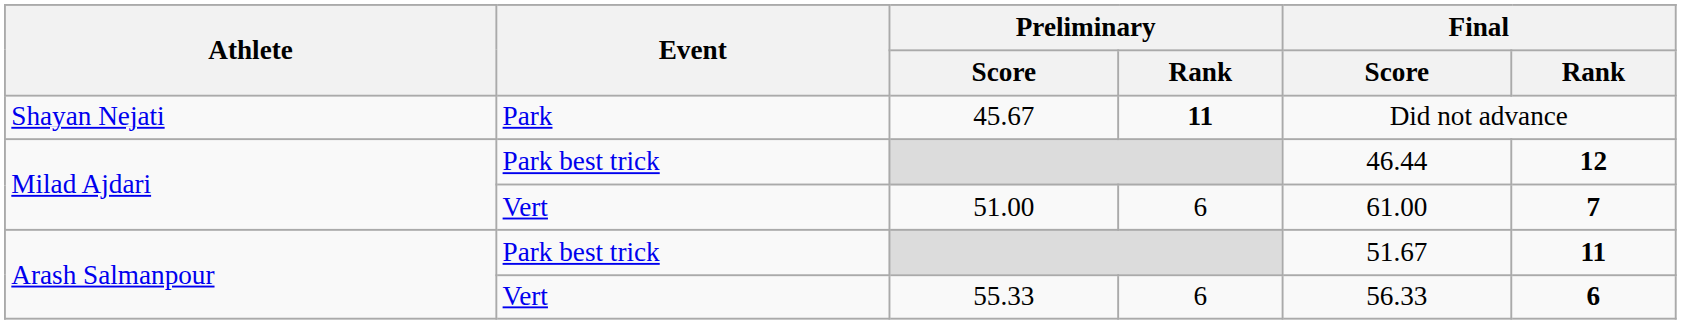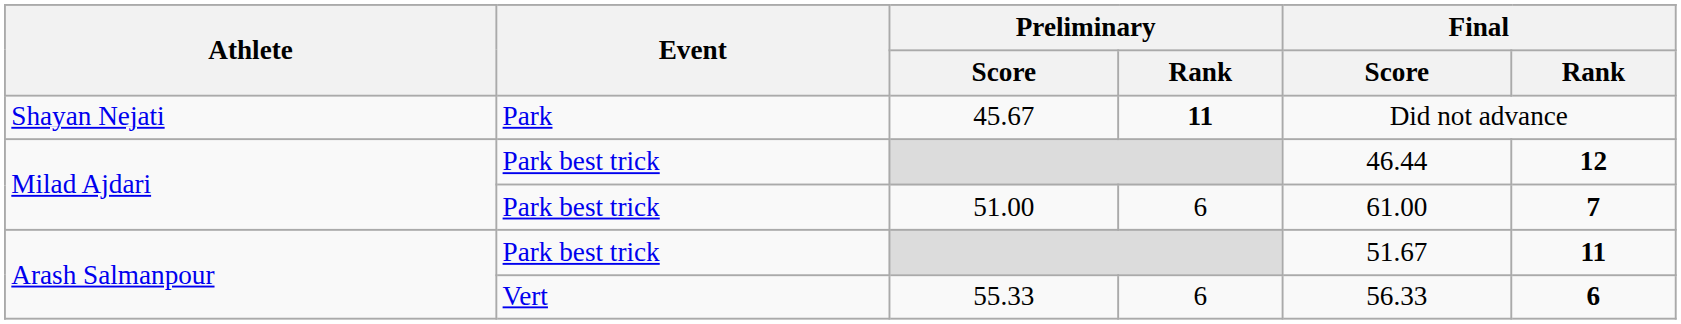51.00 | Event: Vert -> Park best trick
